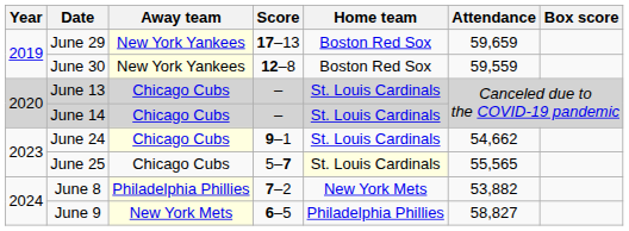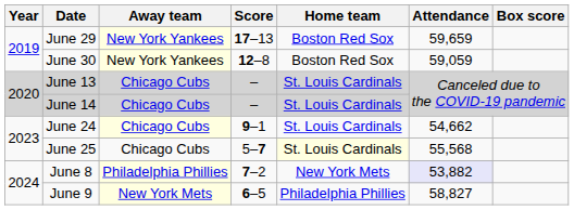June 30 | Attendance: 59,559 -> 59,059
June 25 | Attendance: 55,565 -> 55,568
June 8 | Attendance: no background -> lavender background
